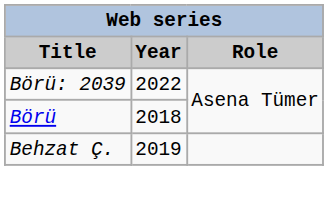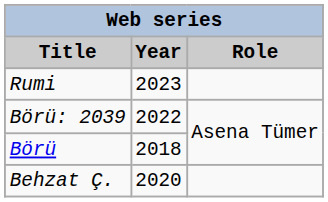+ row: Rumi | 2023
Behzat Ç. | Year: 2019 -> 2020
